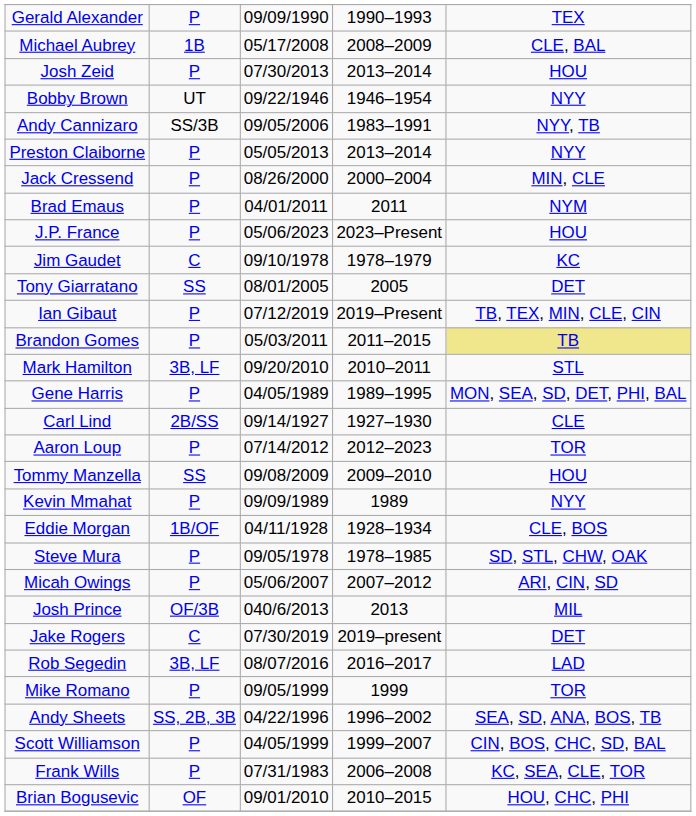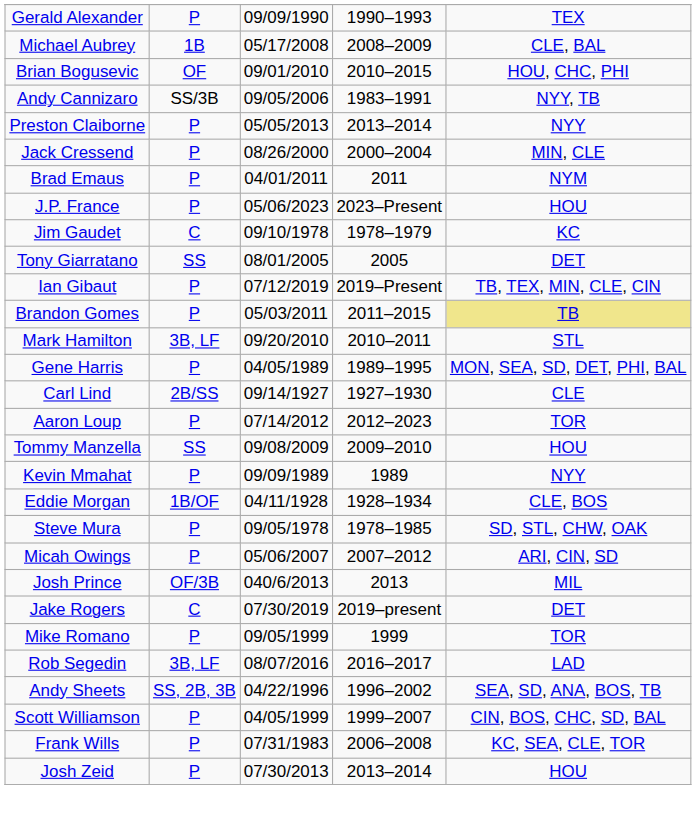rows swapped: Brian Bogusevic <-> Josh Zeid
- row: Bobby Brown | UT | 09/22/1946 | 1946–1954 | NYY
rows swapped: Mike Romano <-> Rob Segedin
